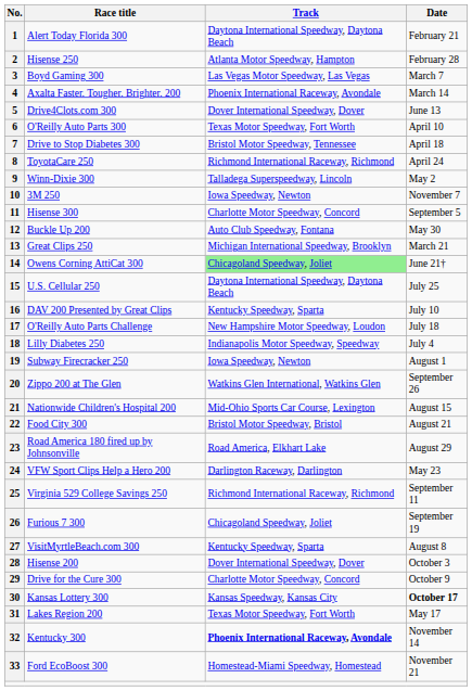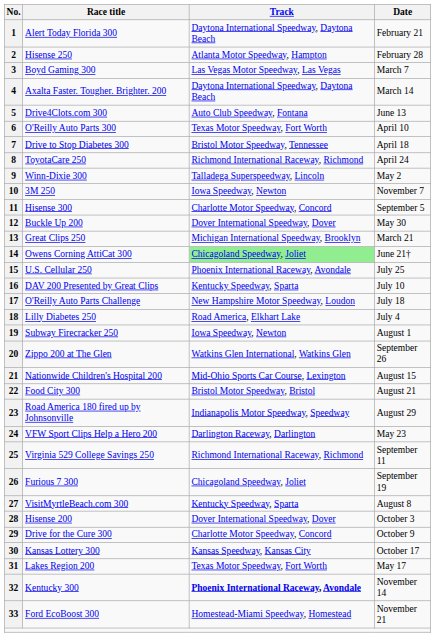4 | Track: Phoenix International Raceway, Avondale -> Daytona International Speedway, Daytona Beach
5 | Track: Dover International Speedway, Dover -> Auto Club Speedway, Fontana
12 | Track: Auto Club Speedway, Fontana -> Dover International Speedway, Dover
15 | Track: Daytona International Speedway, Daytona Beach -> Phoenix International Raceway, Avondale
18 | Track: Indianapolis Motor Speedway, Speedway -> Road America, Elkhart Lake
23 | Track: Road America, Elkhart Lake -> Indianapolis Motor Speedway, Speedway
30 | Date: bold -> normal
